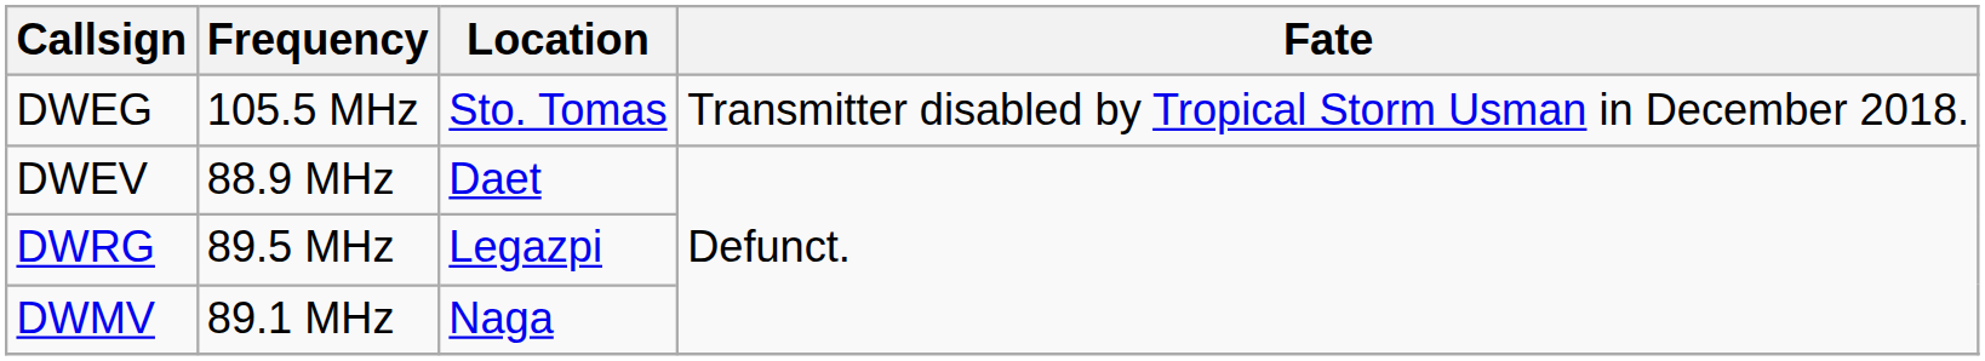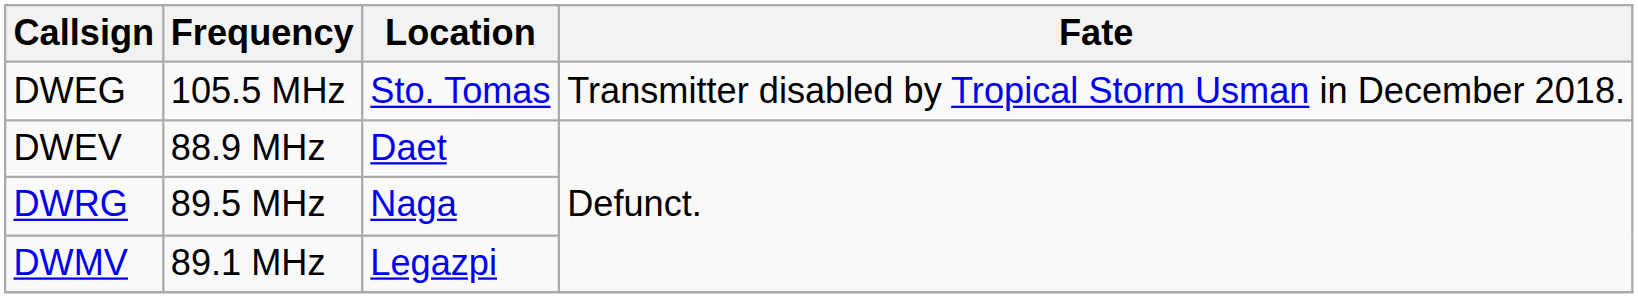DWRG | Location: Legazpi -> Naga
DWMV | Location: Naga -> Legazpi
